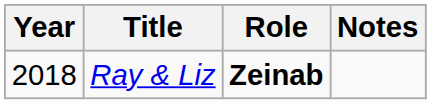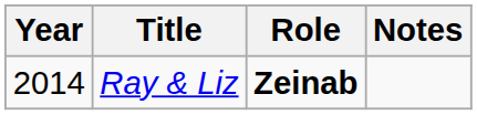Ray & Liz | Year: 2018 -> 2014
